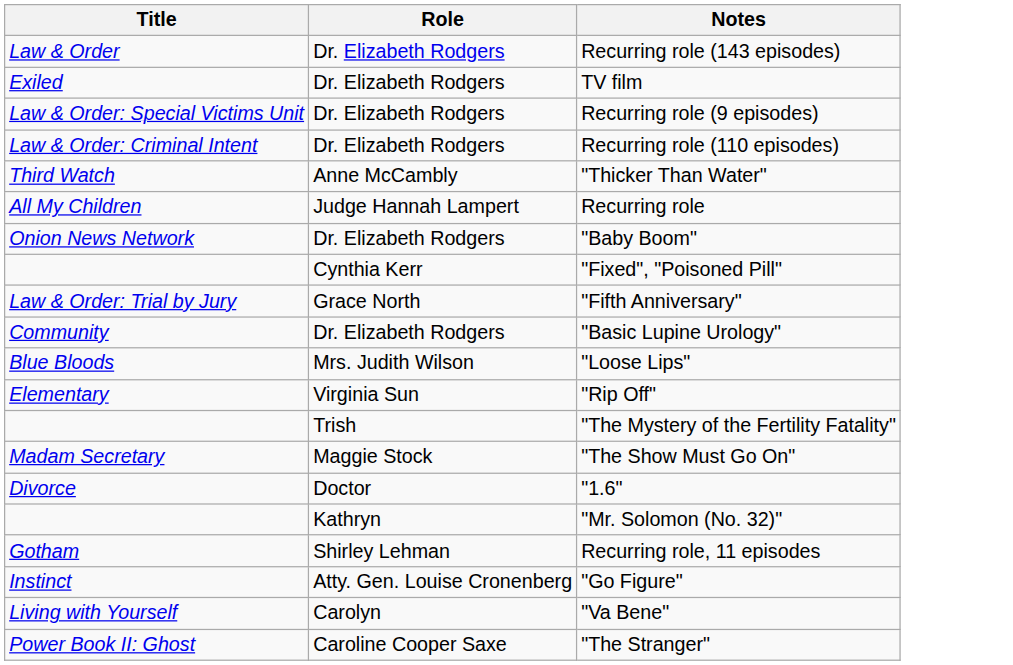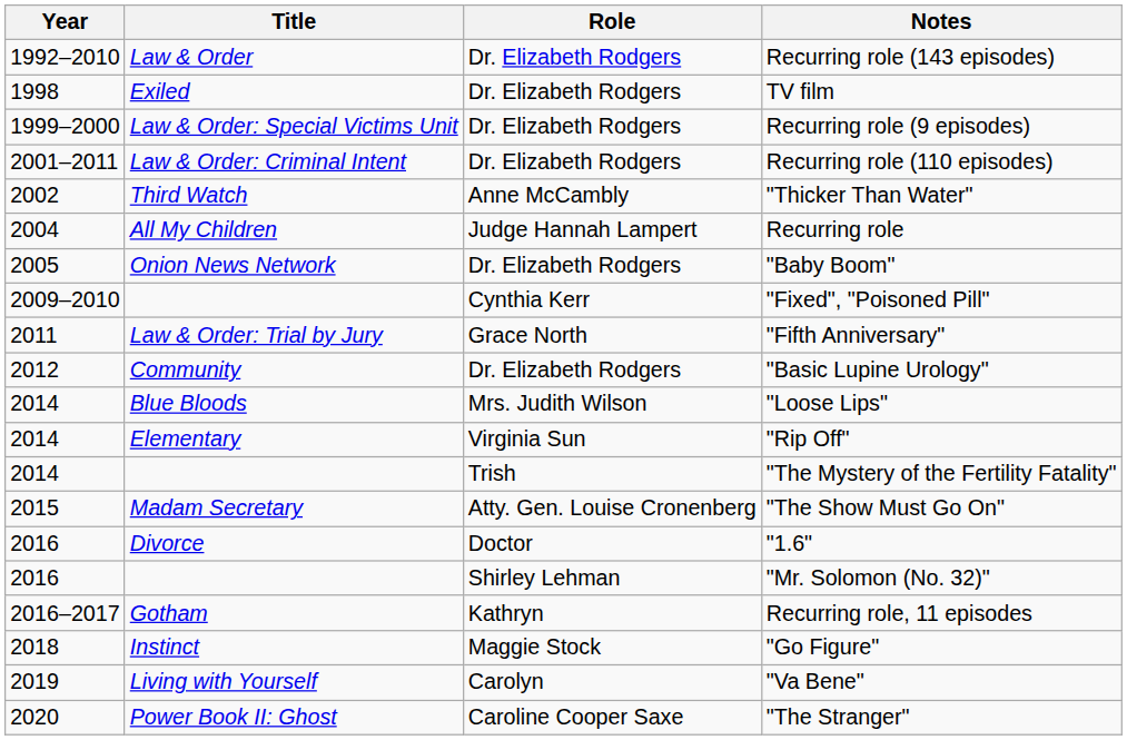+ column: Year | 1992–2010 | 1998 | 1999–2000 | 2001–2011 | 2002 | 2004 | 2005 | 2009–2010 | 2011 | 2012 | 2014 | 2014 | 2014 | 2015 | 2016 | 2016 | 2016–2017 | 2018 | 2019 | 2020
"The Show Must Go On" | Role: Maggie Stock -> Atty. Gen. Louise Cronenberg
"Mr. Solomon (No. 32)" | Role: Kathryn -> Shirley Lehman
Recurring role, 11 episodes | Role: Shirley Lehman -> Kathryn
"Go Figure" | Role: Atty. Gen. Louise Cronenberg -> Maggie Stock
